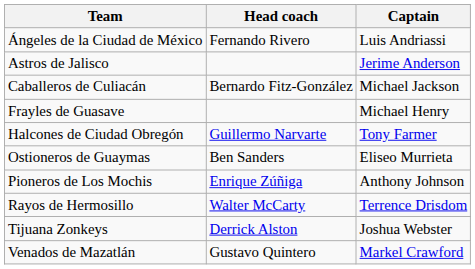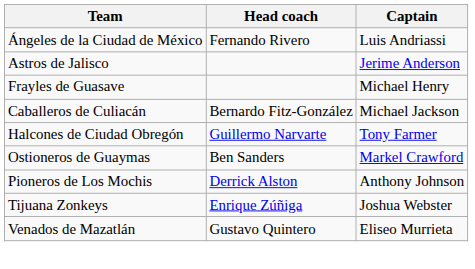rows swapped: Caballeros de Culiacán <-> Frayles de Guasave
Ostioneros de Guaymas | Captain: Eliseo Murrieta -> Markel Crawford
Pioneros de Los Mochis | Head coach: Enrique Zúñiga -> Derrick Alston
- row: Rayos de Hermosillo | Walter McCarty | Terrence Drisdom
Tijuana Zonkeys | Head coach: Derrick Alston -> Enrique Zúñiga
Venados de Mazatlán | Captain: Markel Crawford -> Eliseo Murrieta
